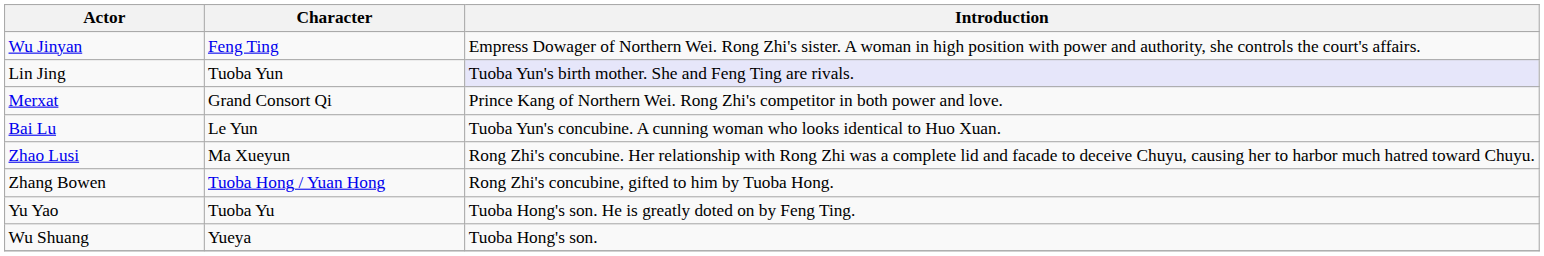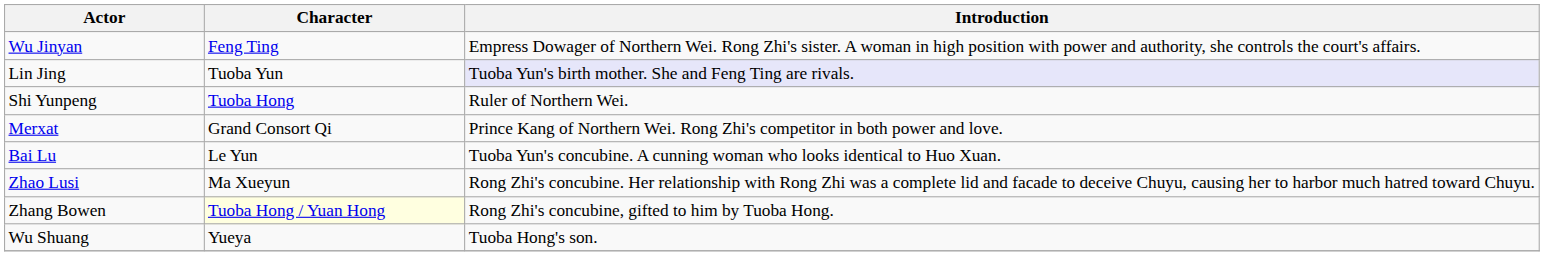+ row: Shi Yunpeng | Tuoba Hong | Ruler of Northern Wei.
Zhang Bowen | Character: no background -> lightyellow background
- row: Yu Yao | Tuoba Yu | Tuoba Hong's son. He is greatly doted on by Feng Ting.
